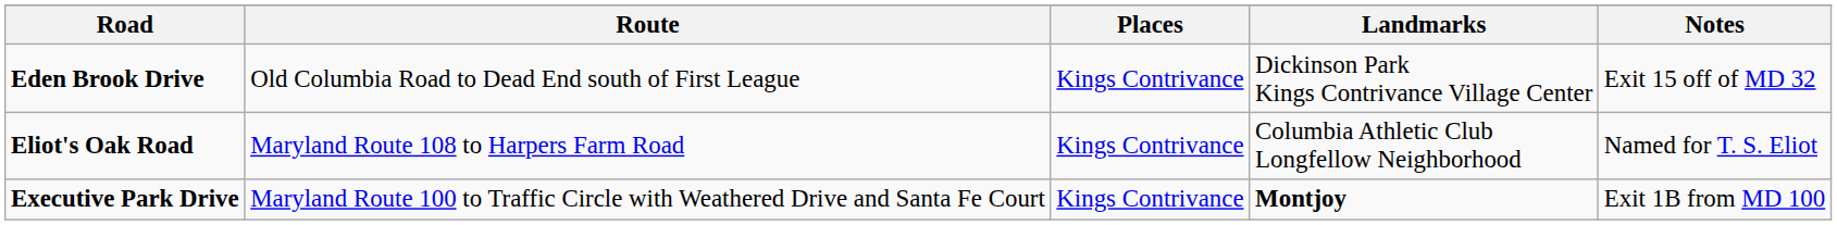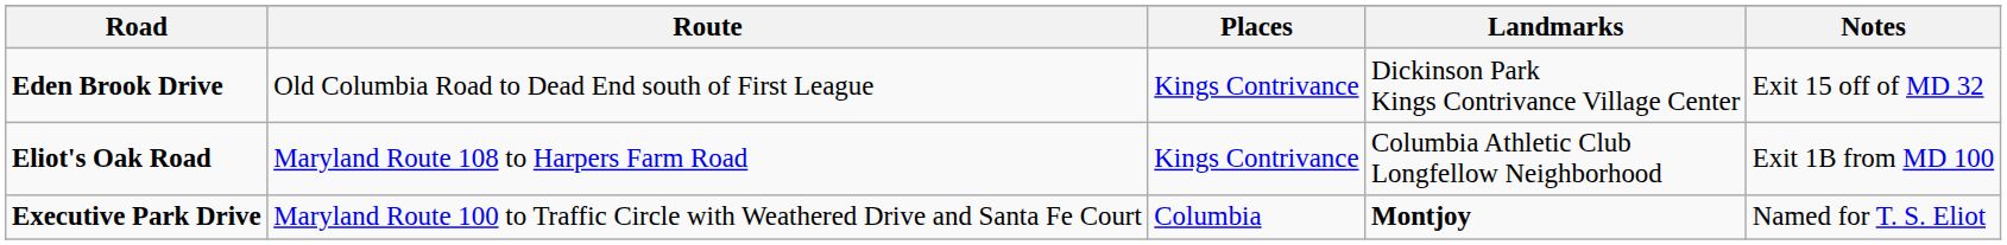Eliot's Oak Road | Notes: Named for T. S. Eliot -> Exit 1B from MD 100
Executive Park Drive | Places: Kings Contrivance -> Columbia
Executive Park Drive | Notes: Exit 1B from MD 100 -> Named for T. S. Eliot
